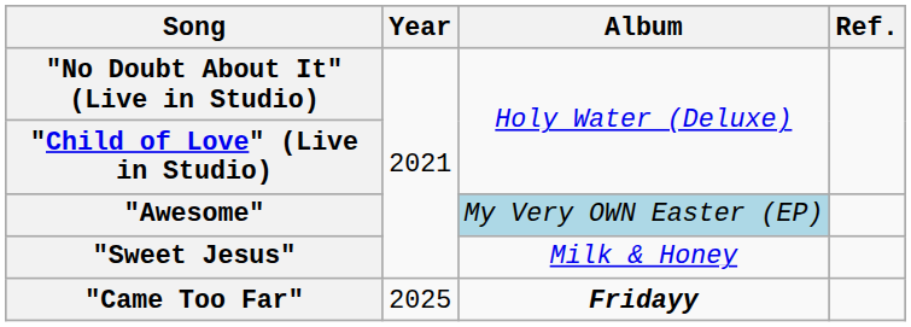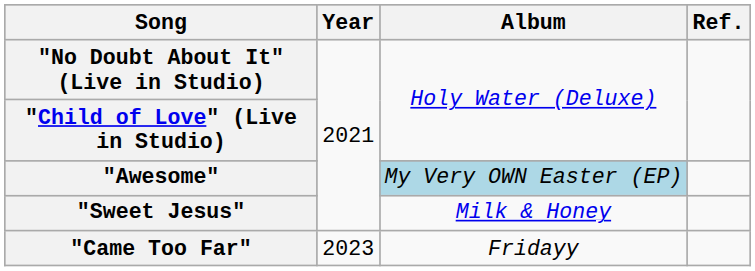"Came Too Far" | Year: 2025 -> 2023
"Came Too Far" | Album: bold -> normal
